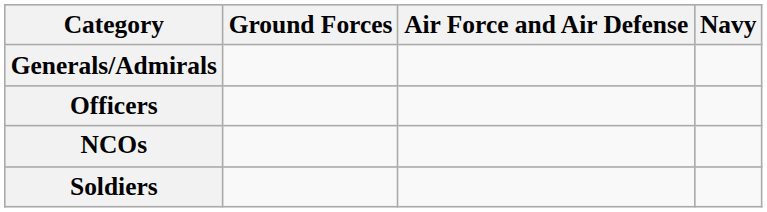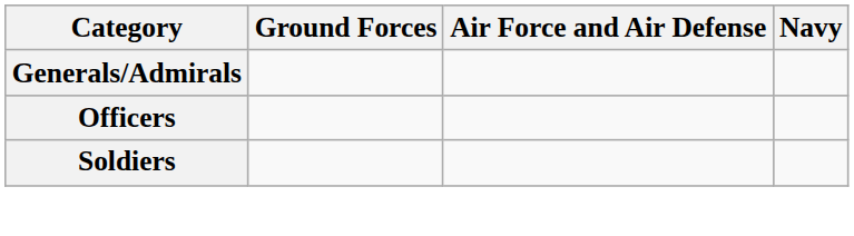- row: NCOs
